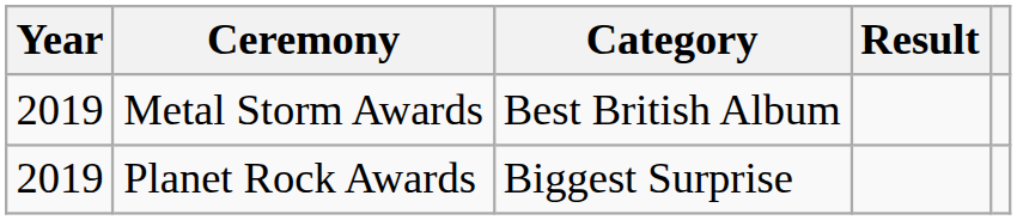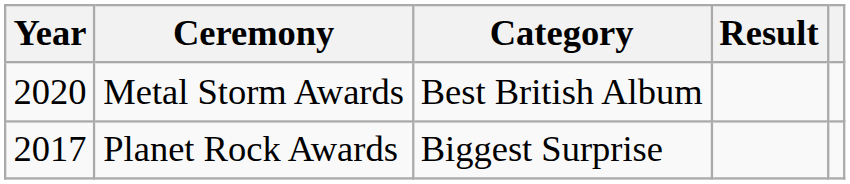Metal Storm Awards | Year: 2019 -> 2020
Planet Rock Awards | Year: 2019 -> 2017
